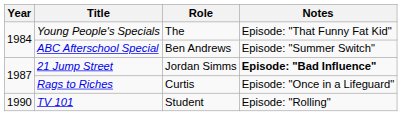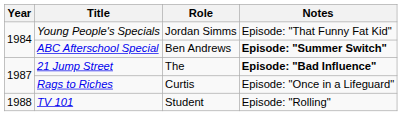Young People's Specials | Role: The -> Jordan Simms
ABC Afterschool Special | Notes: normal -> bold
21 Jump Street | Role: Jordan Simms -> The
TV 101 | Year: 1990 -> 1988
